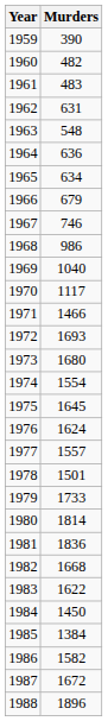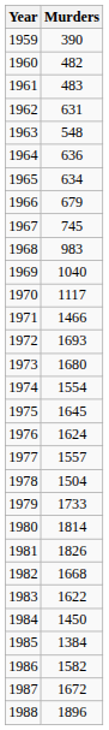1967 | Murders: 746 -> 745
1968 | Murders: 986 -> 983
1978 | Murders: 1501 -> 1504
1981 | Murders: 1836 -> 1826
